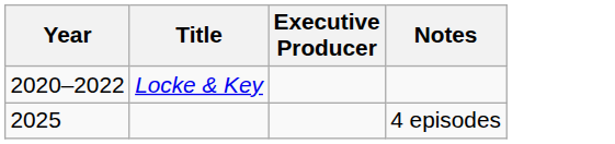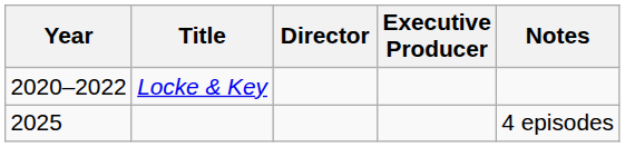+ column: Director
